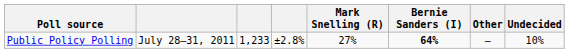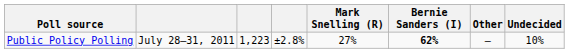Public Policy Polling | column 3: 1,233 -> 1,223
Public Policy Polling | Bernie Sanders (I): 64% -> 62%
